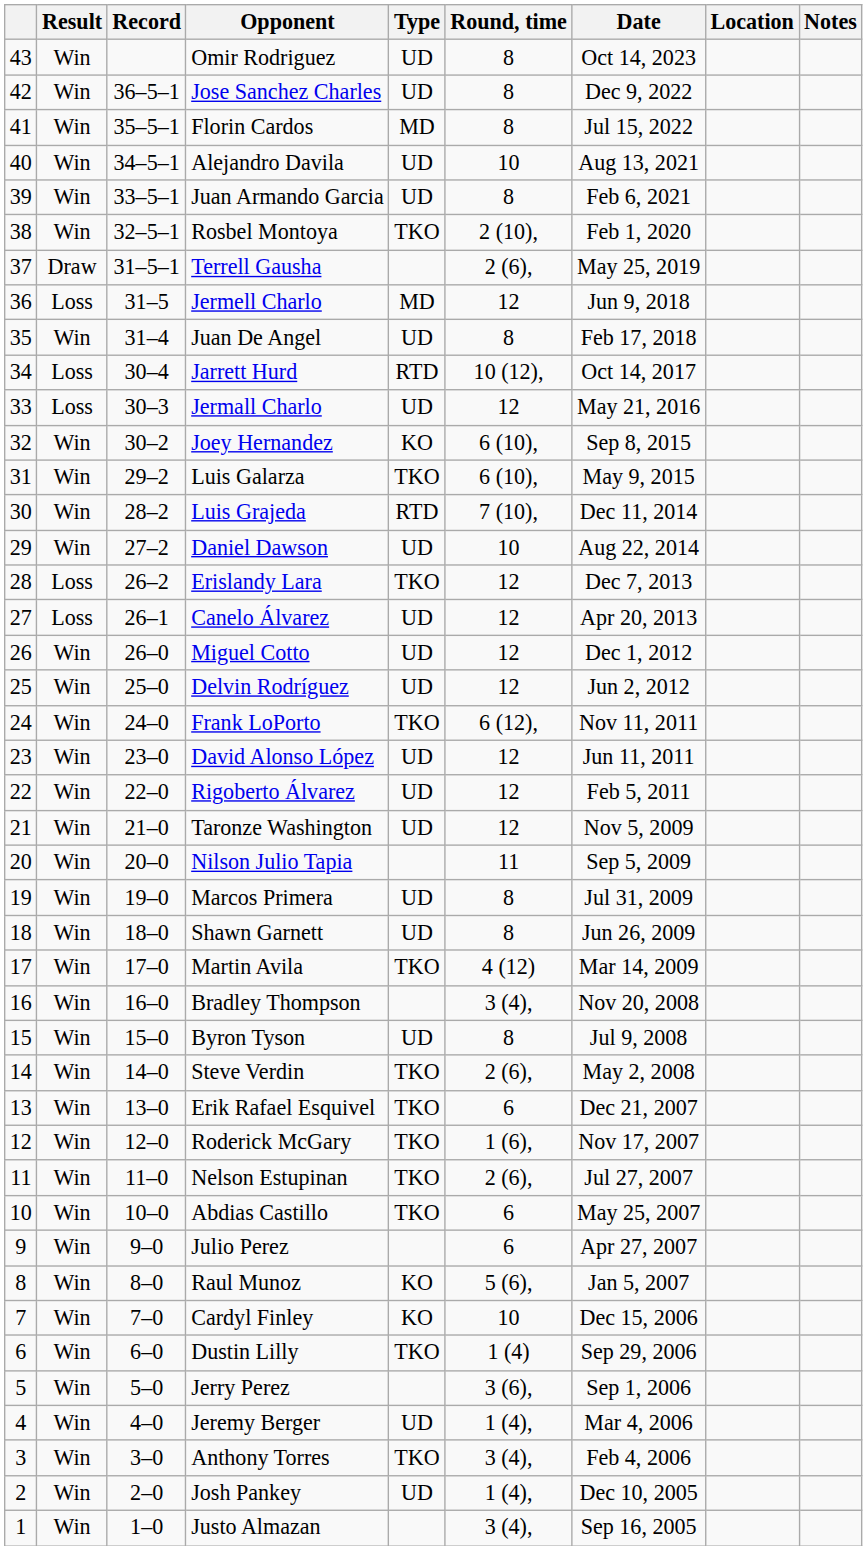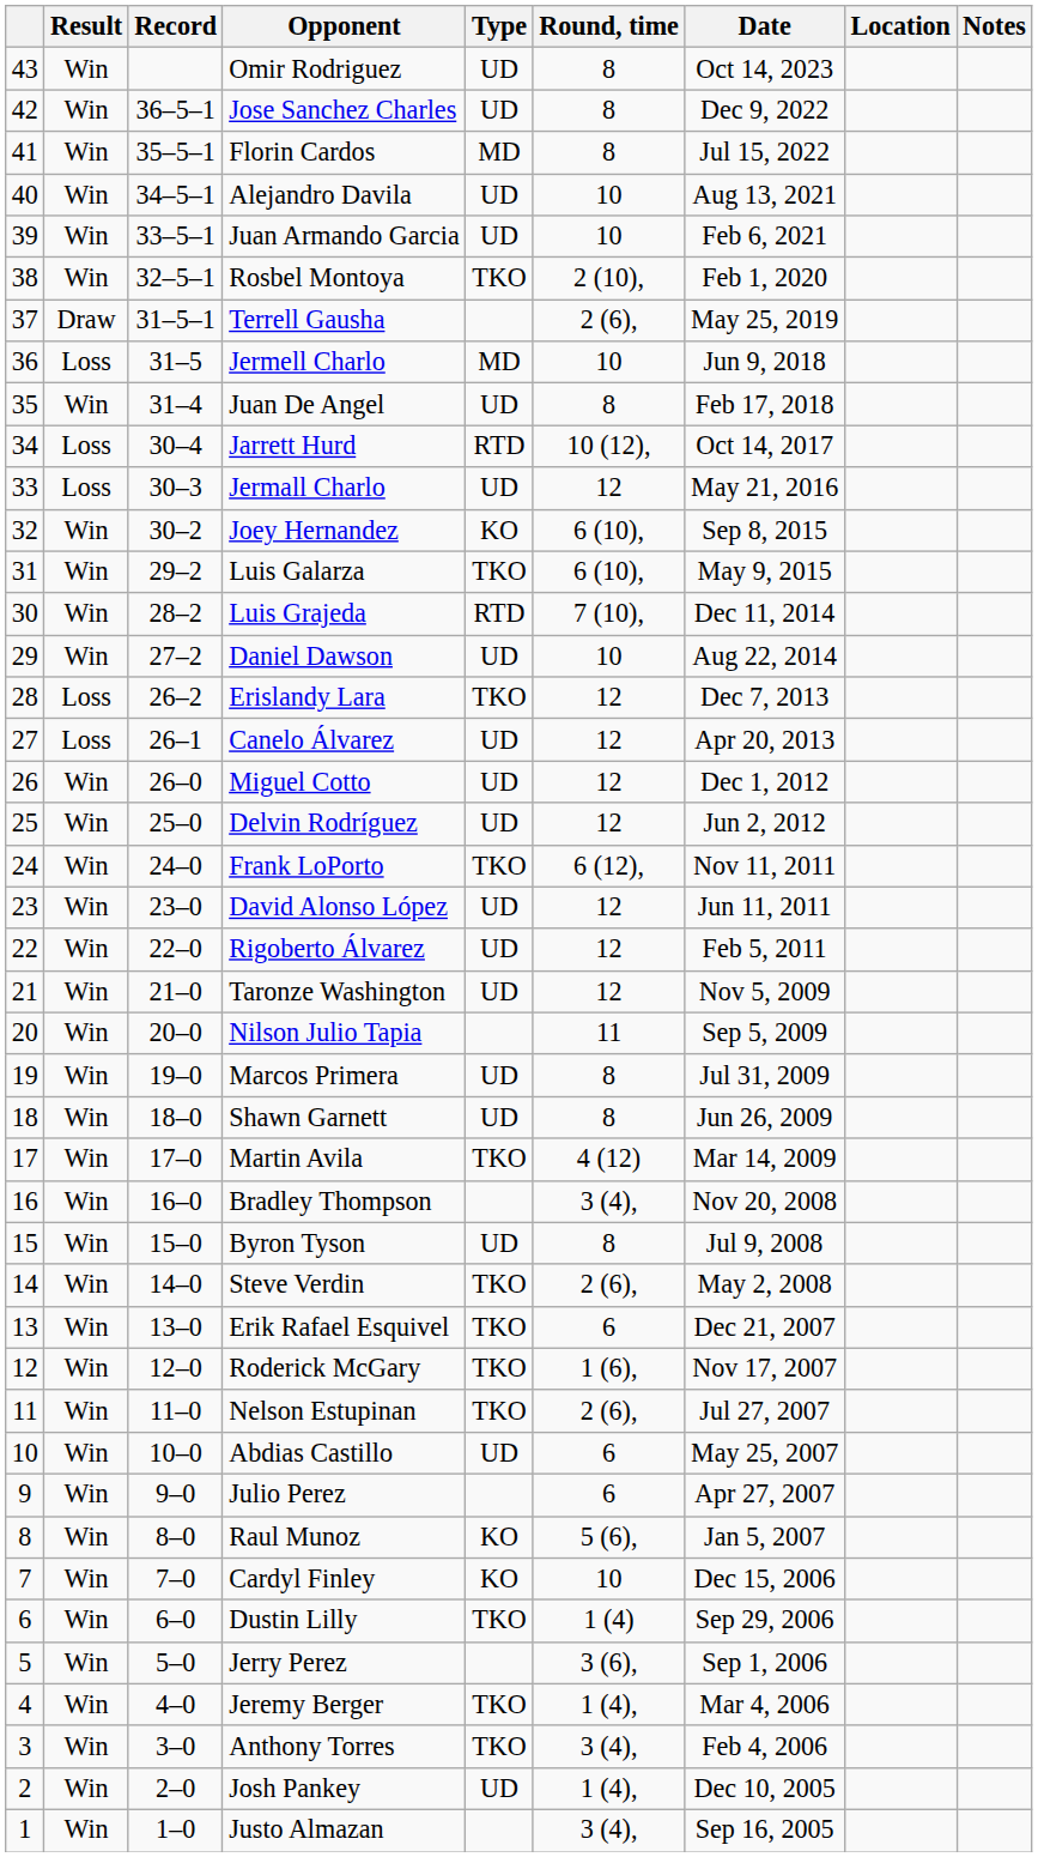Juan Armando Garcia | Round, time: 8 -> 10
Jermell Charlo | Round, time: 12 -> 10
Abdias Castillo | Type: TKO -> UD
Jeremy Berger | Type: UD -> TKO
